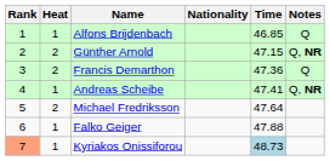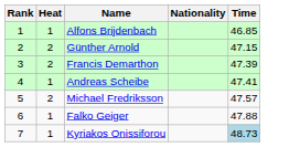- column: Notes | Q | Q, NR | Q | Q, NR
Francis Demarthon | Time: 47.36 -> 47.39
Michael Fredriksson | Time: 47.64 -> 47.57
Kyriakos Onissiforou | Rank: lightsalmon background -> no background
